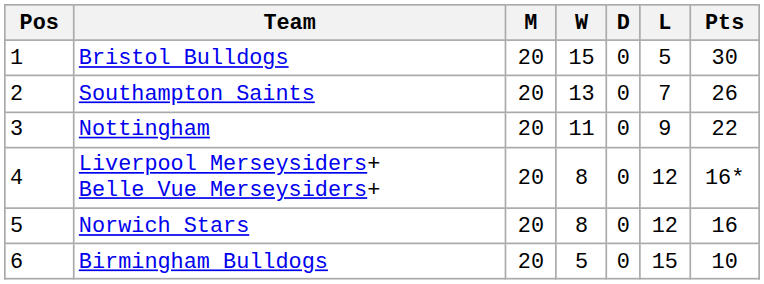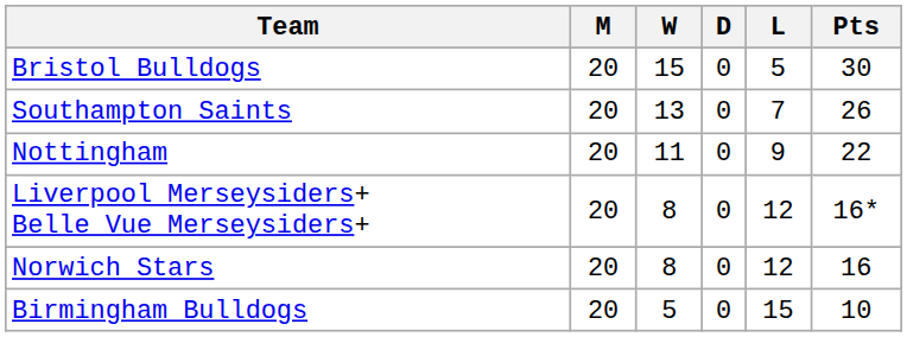- column: Pos | 1 | 2 | 3 | 4 | 5 | 6
